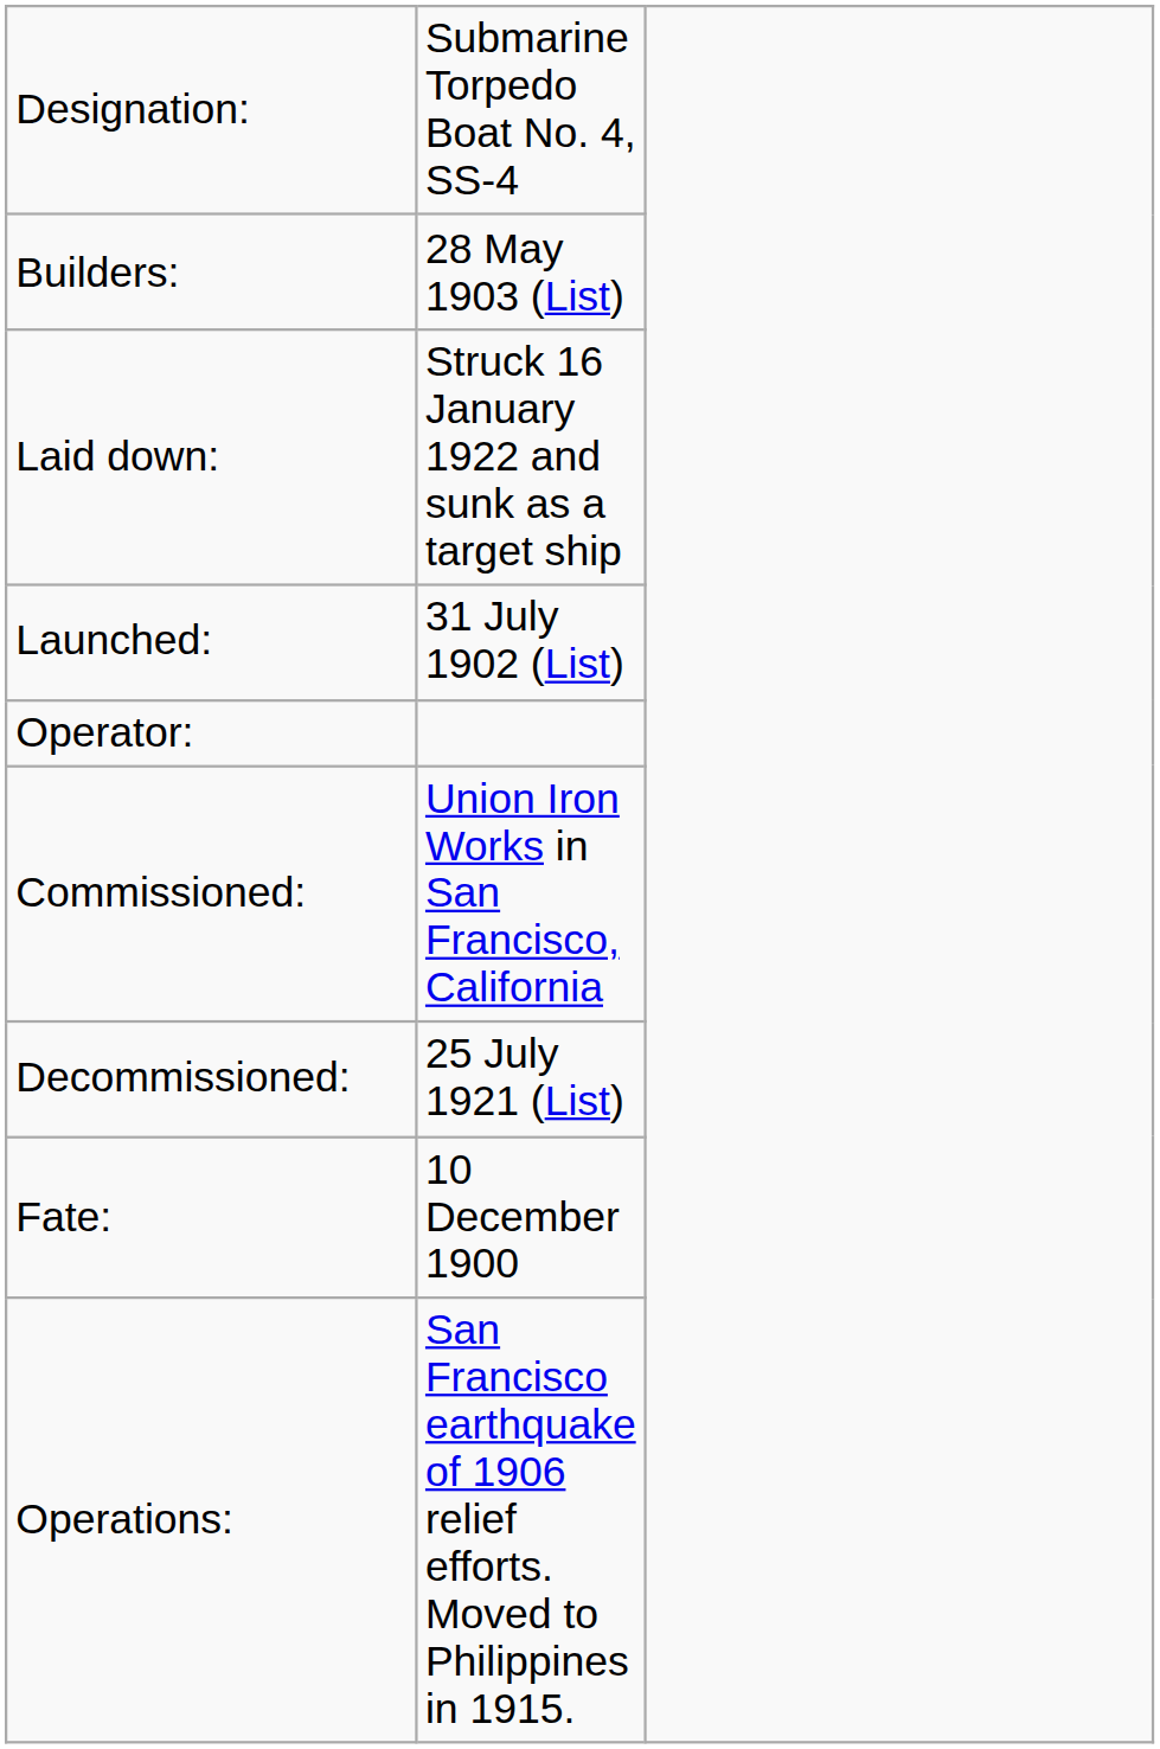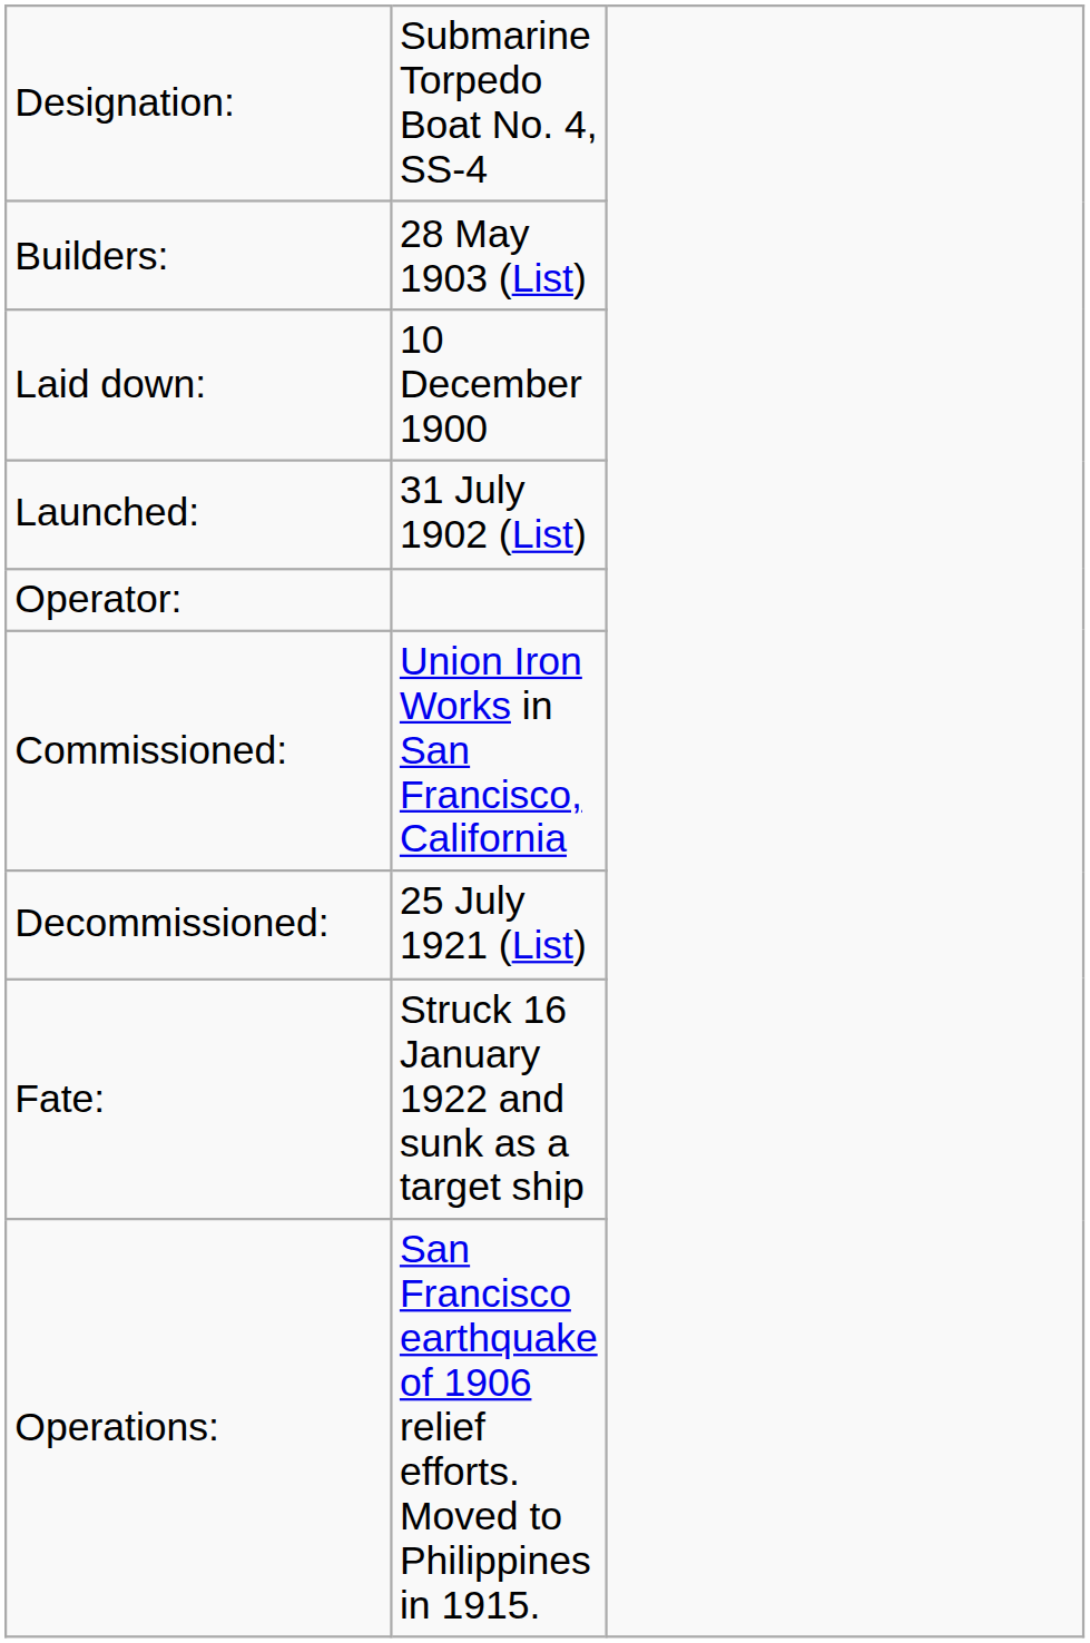Laid down: | column 2: Struck 16 January 1922 and sunk as a target ship -> 10 December 1900
Fate: | column 2: 10 December 1900 -> Struck 16 January 1922 and sunk as a target ship
